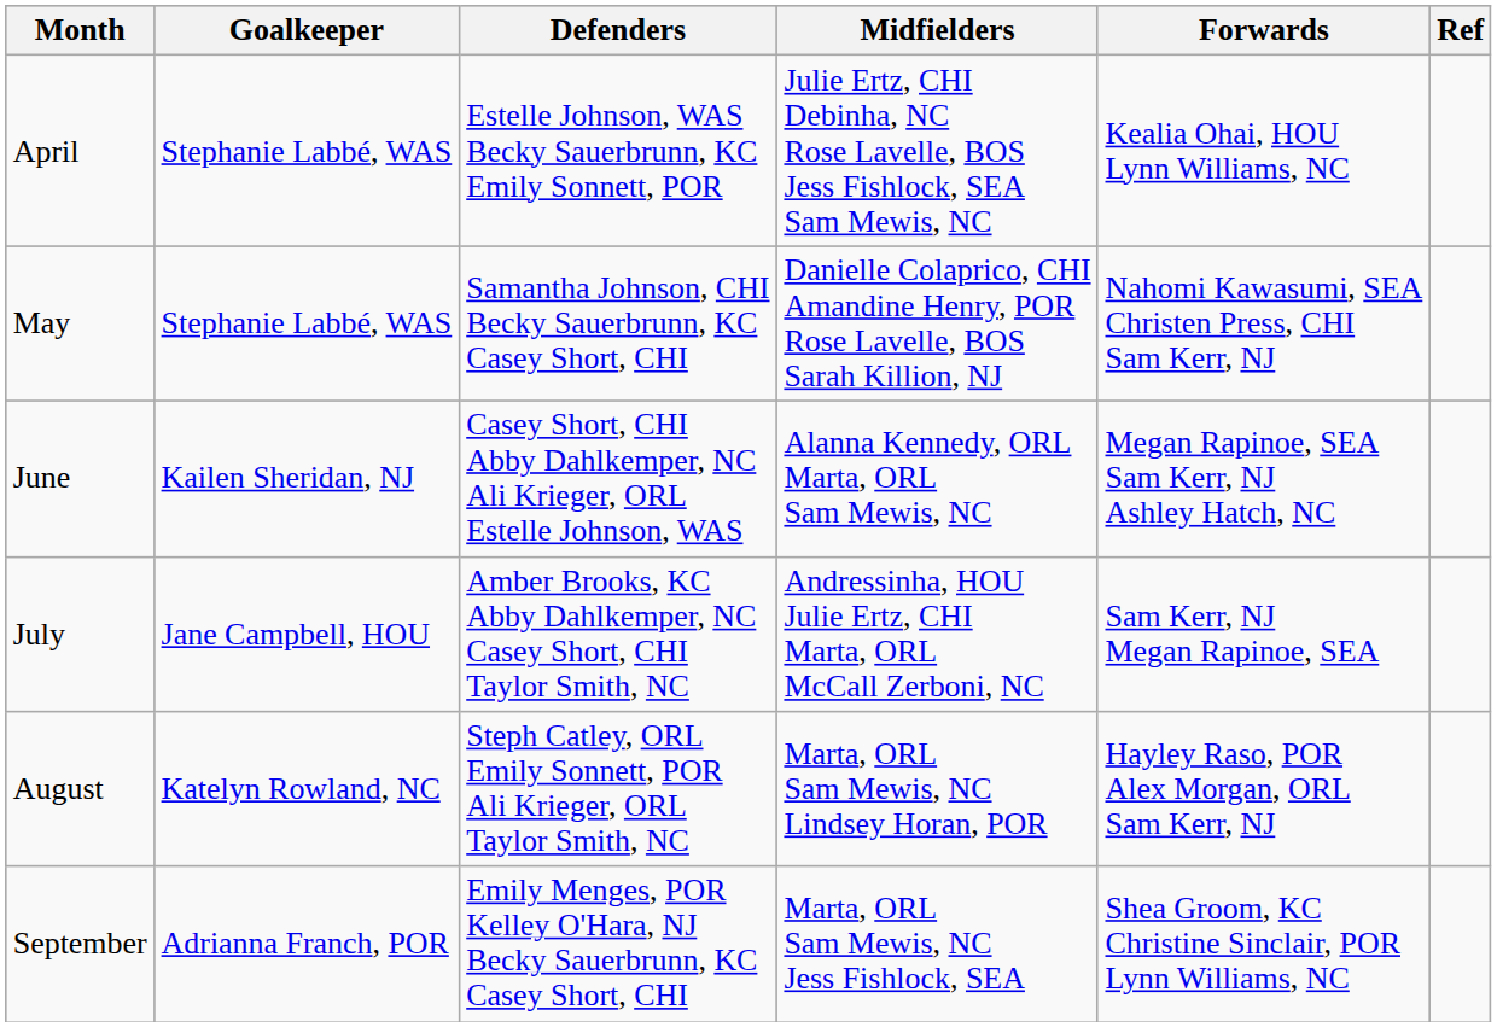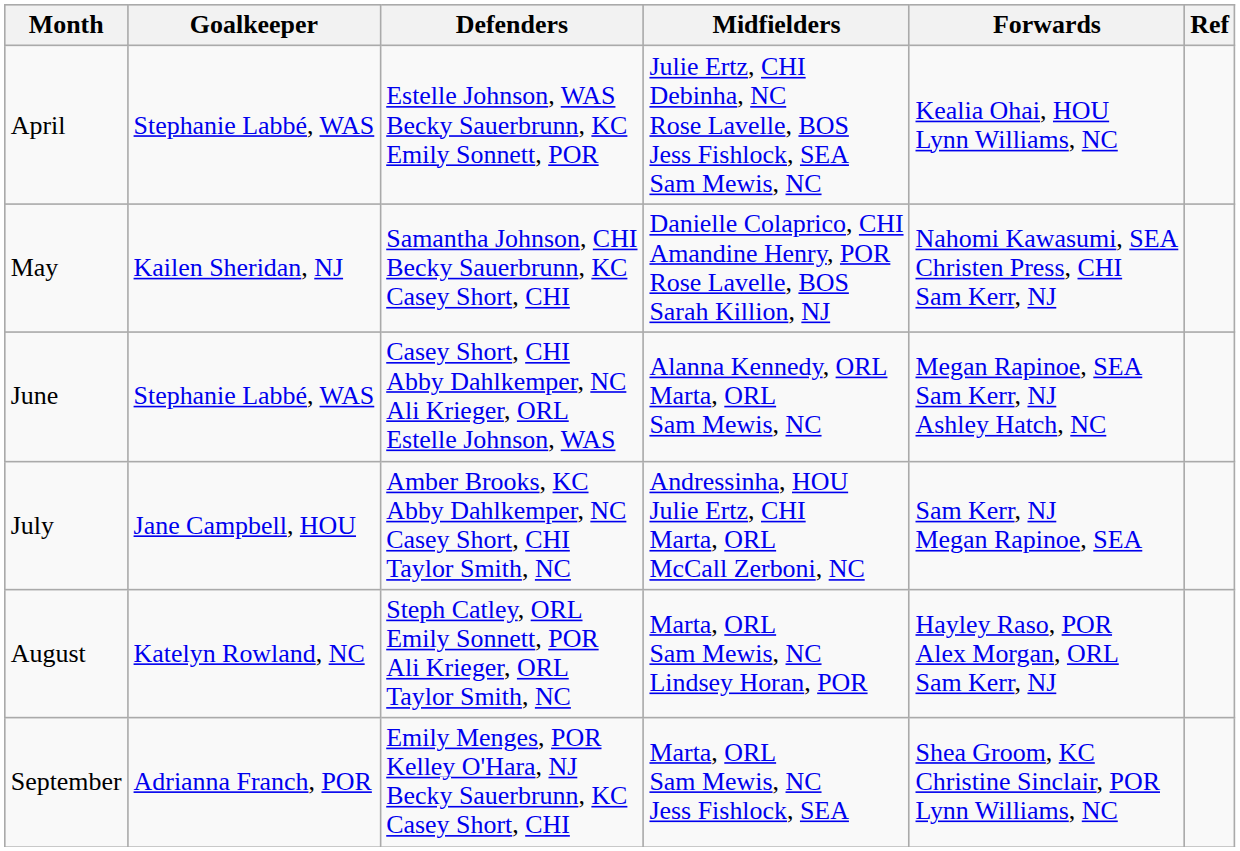May | Goalkeeper: Stephanie Labbé, WAS -> Kailen Sheridan, NJ
June | Goalkeeper: Kailen Sheridan, NJ -> Stephanie Labbé, WAS
